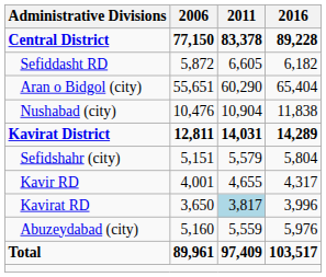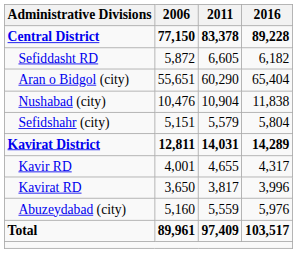rows swapped: Sefidshahr (city) <-> Kavirat District
Kavirat RD | 2011: lightblue background -> no background
